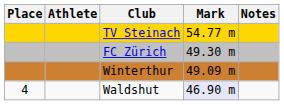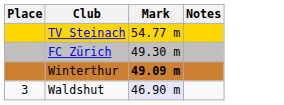- column: Athlete
Winterthur | Mark: normal -> bold
Waldshut | Place: 4 -> 3
